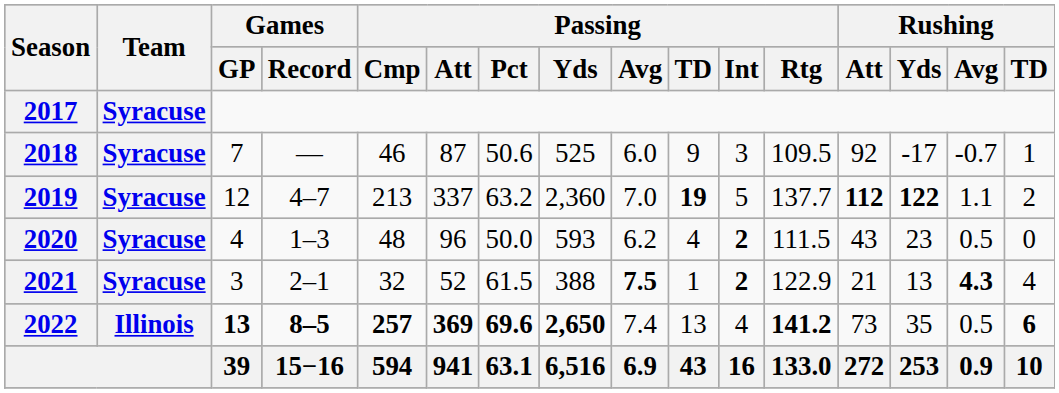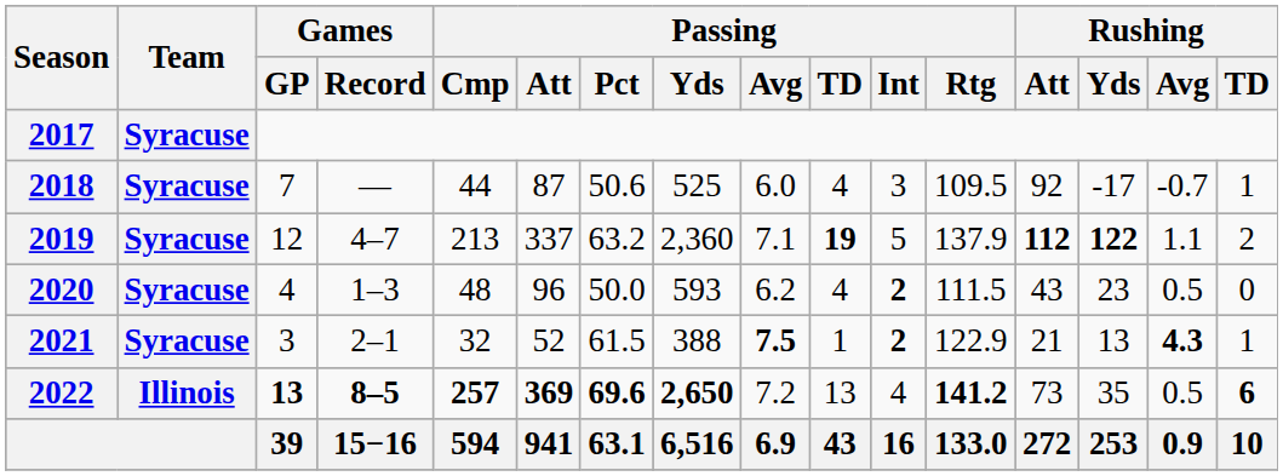2018 | Passing / Cmp: 46 -> 44
2018 | Passing / TD: 9 -> 4
2019 | Passing / Avg: 7.0 -> 7.1
2019 | Passing / Rtg: 137.7 -> 137.9
2021 | Rushing / TD: 4 -> 1
2022 | Passing / Avg: 7.4 -> 7.2
